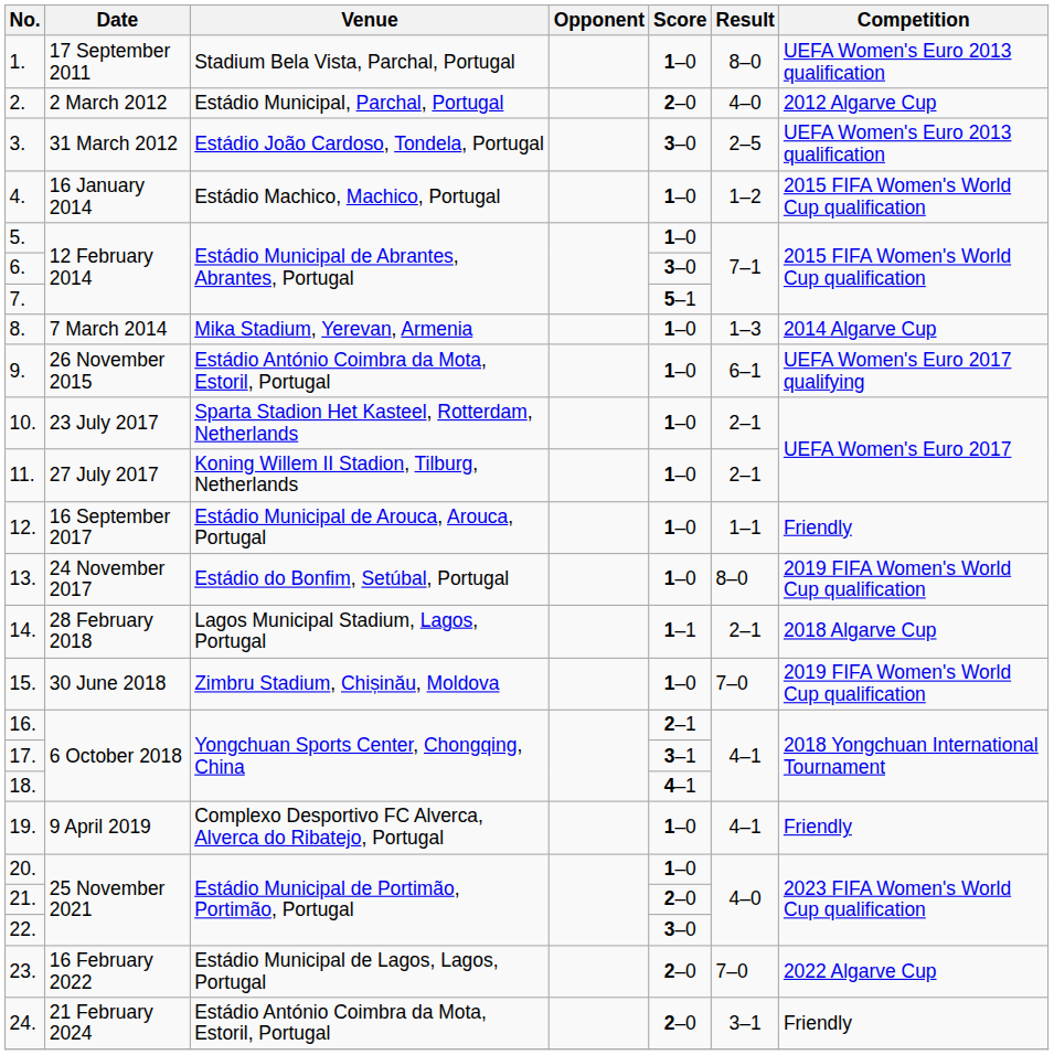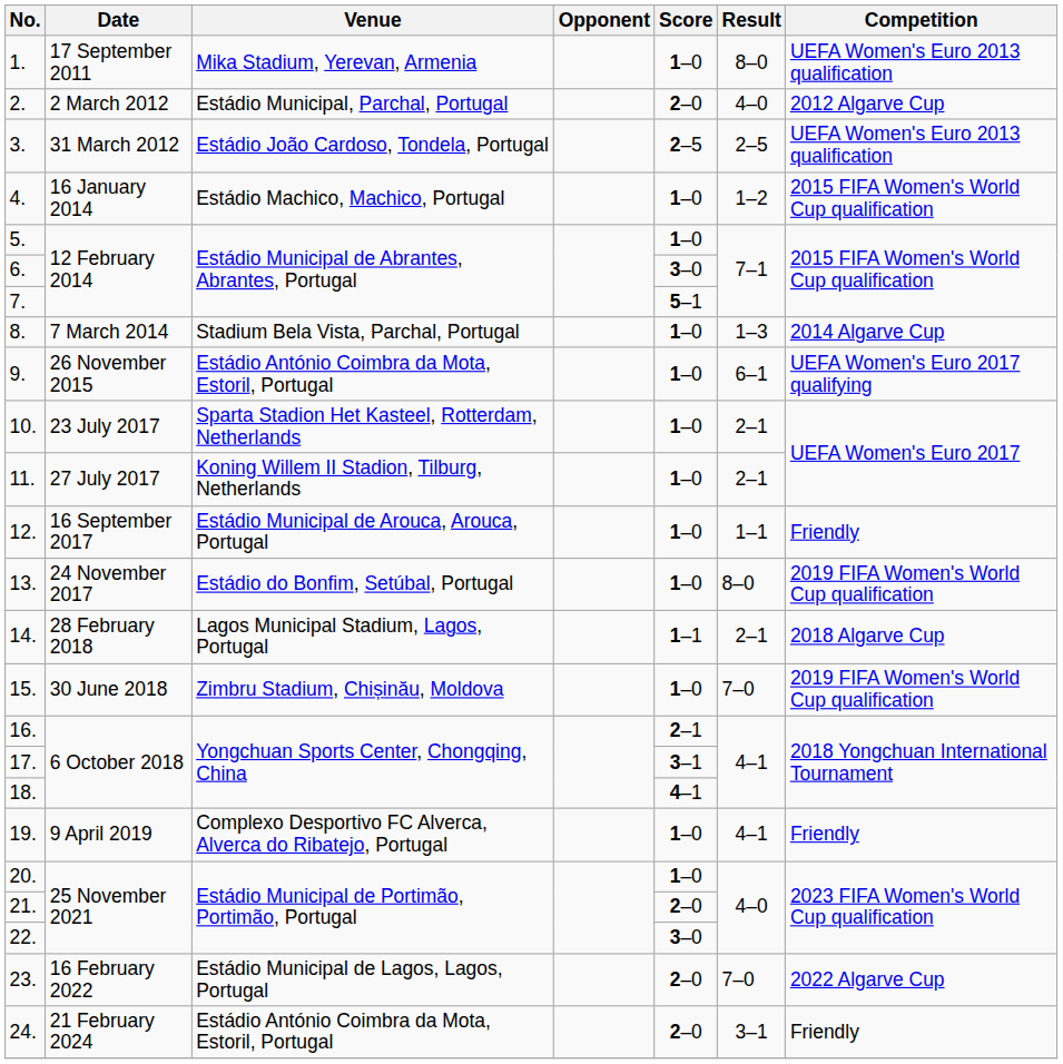1. | Venue: Stadium Bela Vista, Parchal, Portugal -> Mika Stadium, Yerevan, Armenia
3. | Score: 3–0 -> 2–5
8. | Venue: Mika Stadium, Yerevan, Armenia -> Stadium Bela Vista, Parchal, Portugal
